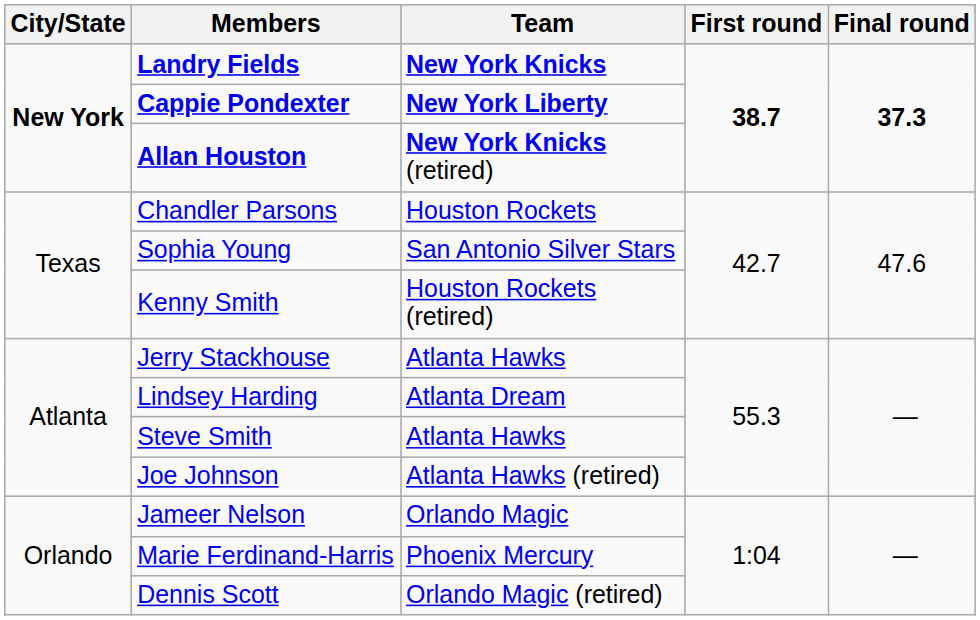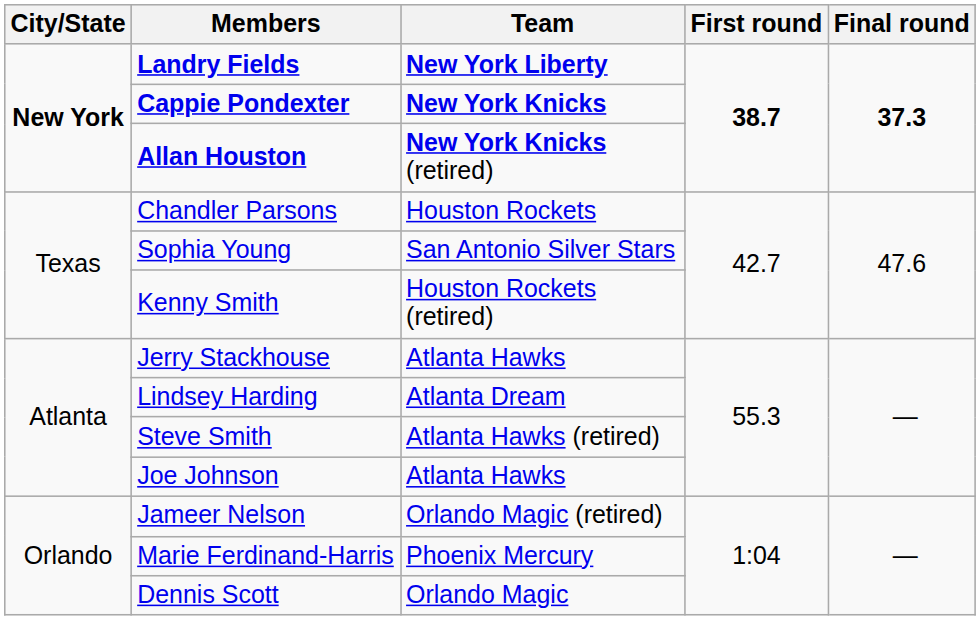Landry Fields | Team: New York Knicks -> New York Liberty
Cappie Pondexter | Team: New York Liberty -> New York Knicks
Steve Smith | Team: Atlanta Hawks -> Atlanta Hawks (retired)
Joe Johnson | Team: Atlanta Hawks (retired) -> Atlanta Hawks
Jameer Nelson | Team: Orlando Magic -> Orlando Magic (retired)
Dennis Scott | Team: Orlando Magic (retired) -> Orlando Magic
